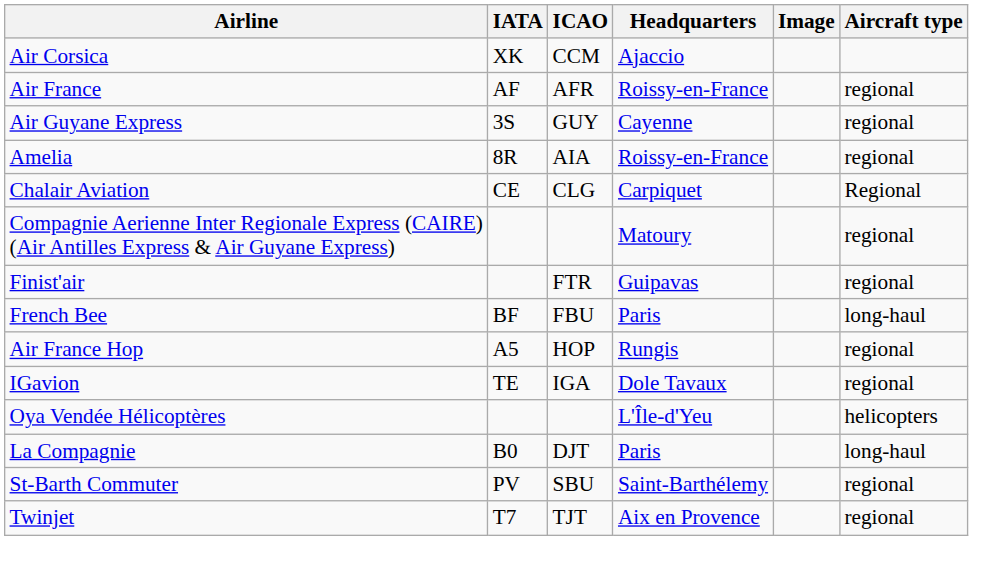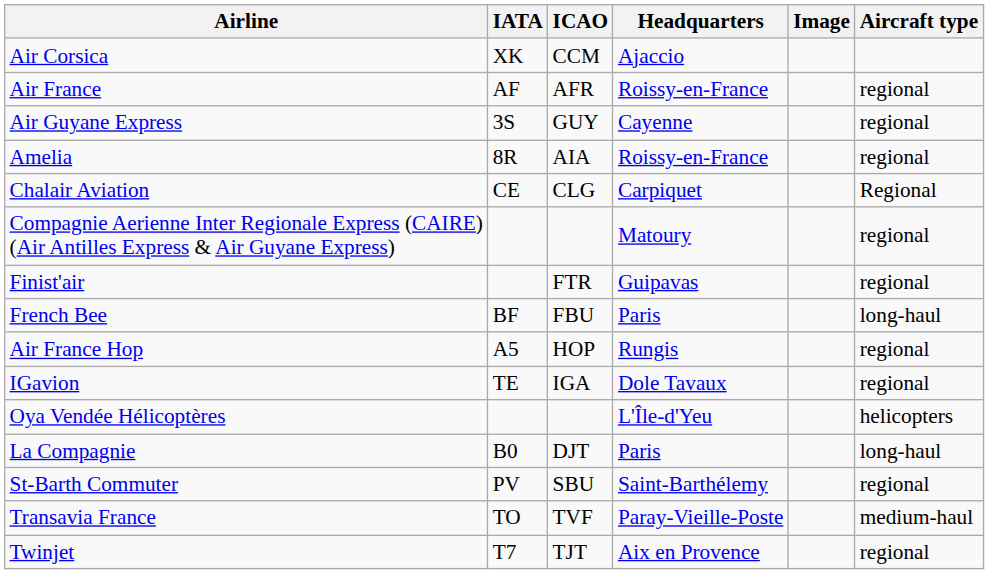+ row: Transavia France | TO | TVF | Paray-Vieille-Poste | medium-haul
